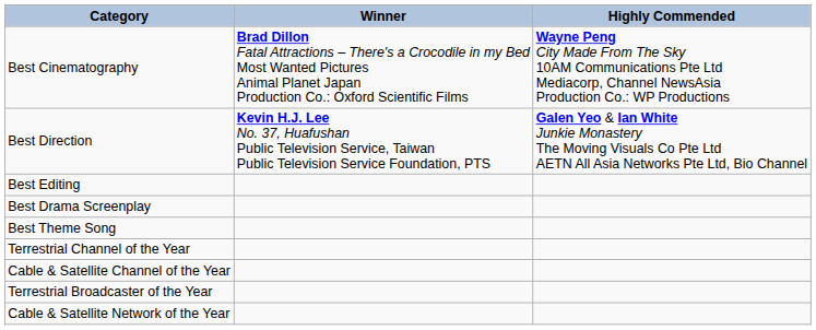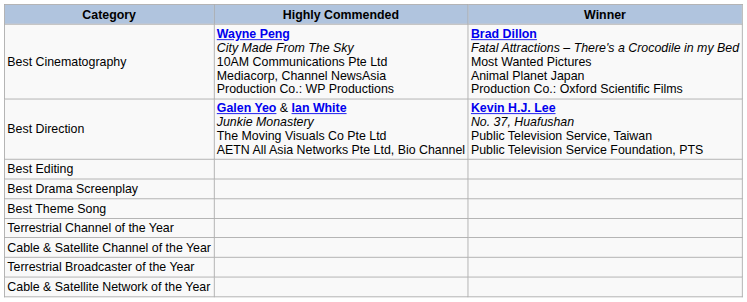columns swapped: Winner <-> Highly Commended
